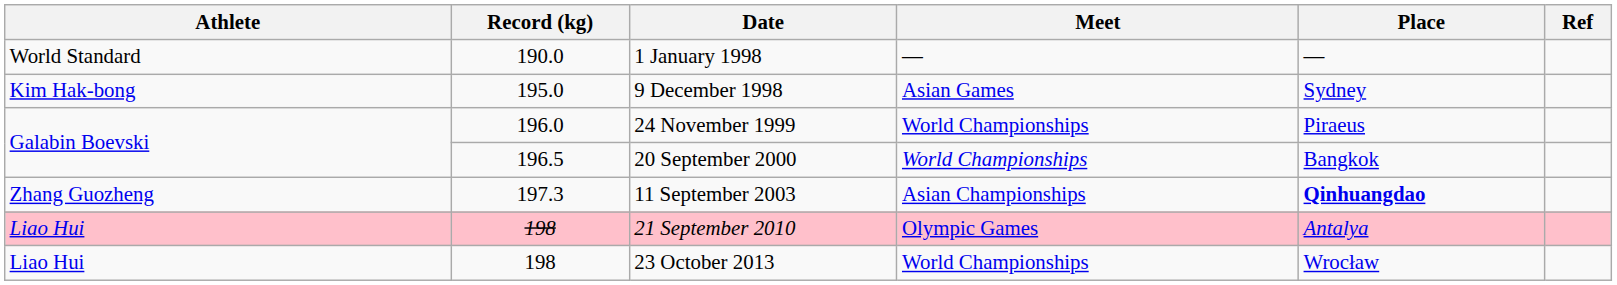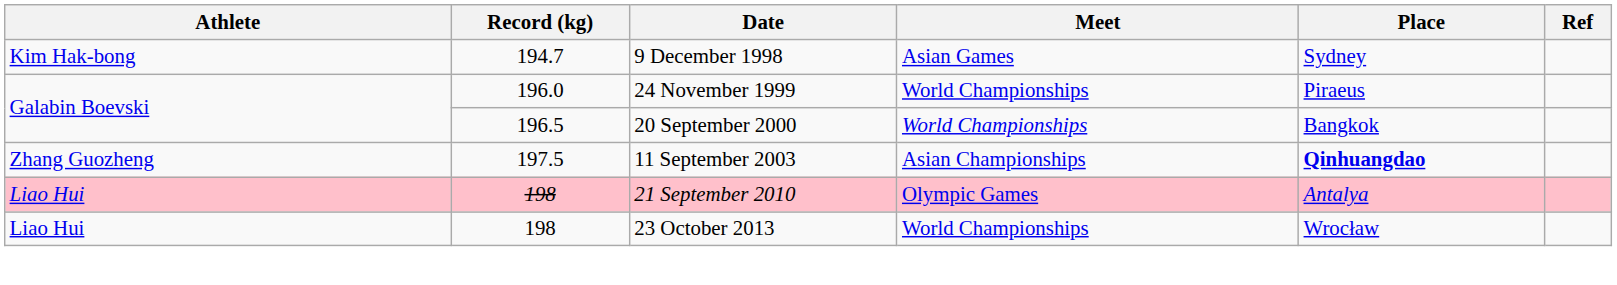- row: World Standard | 190.0 | 1 January 1998 | — | —
9 December 1998 | Record (kg): 195.0 -> 194.7
11 September 2003 | Record (kg): 197.3 -> 197.5
